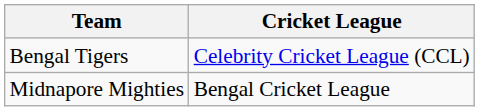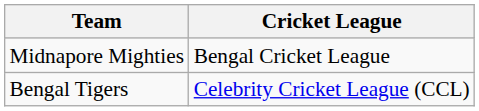rows swapped: Bengal Tigers <-> Midnapore Mighties
